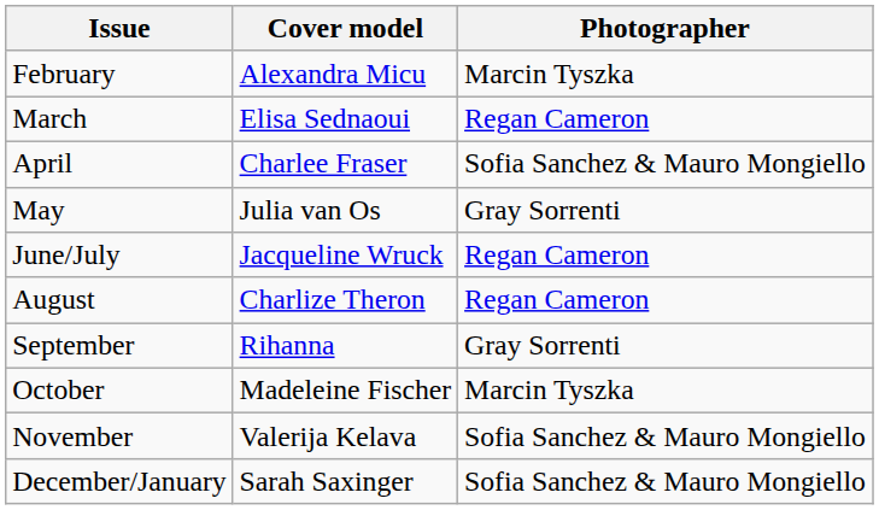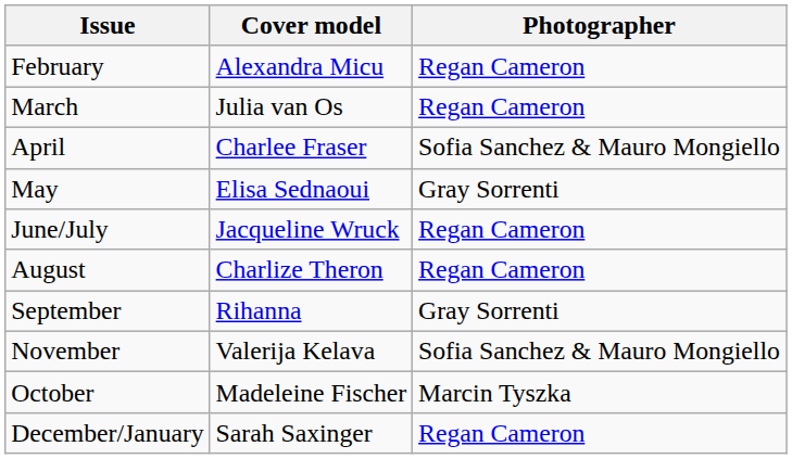February | Photographer: Marcin Tyszka -> Regan Cameron
March | Cover model: Elisa Sednaoui -> Julia van Os
May | Cover model: Julia van Os -> Elisa Sednaoui
rows swapped: October <-> November
December/January | Photographer: Sofia Sanchez & Mauro Mongiello -> Regan Cameron
